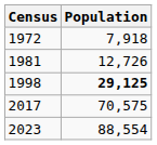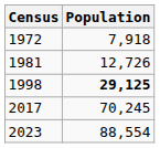2017 | Population: 70,575 -> 70,245
